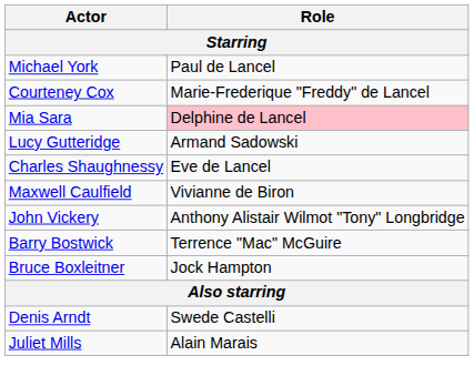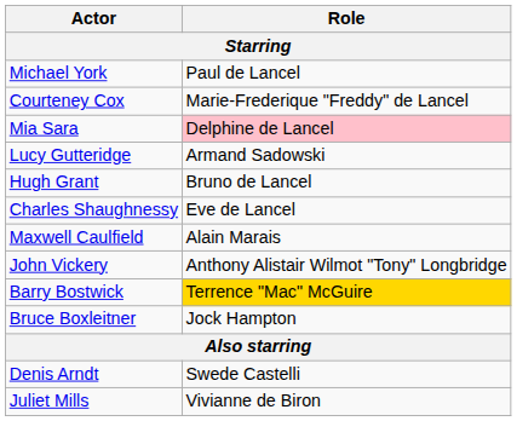+ row: Hugh Grant | Bruno de Lancel
Maxwell Caulfield | Role: Vivianne de Biron -> Alain Marais
Barry Bostwick | Role: no background -> gold background
Juliet Mills | Role: Alain Marais -> Vivianne de Biron
